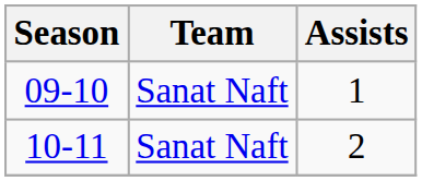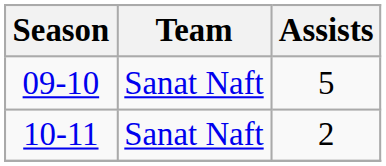09-10 | Assists: 1 -> 5
